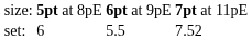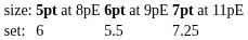set: | column 4: 7.52 -> 7.25
